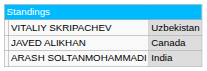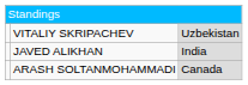JAVED ALIKHAN | column 3: Canada -> India
ARASH SOLTANMOHAMMADI | column 3: India -> Canada
